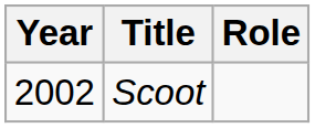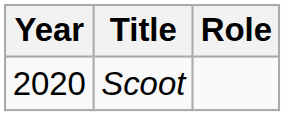Scoot | Year: 2002 -> 2020
